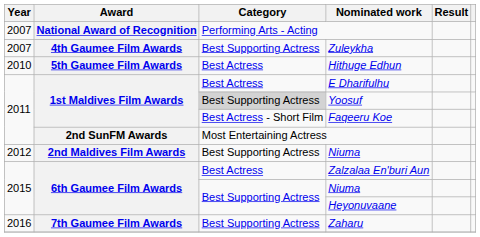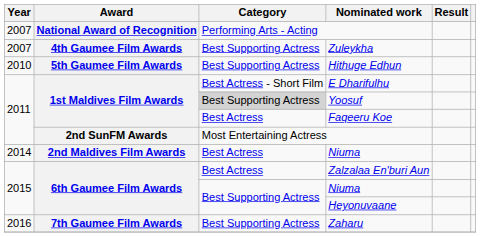Hithuge Edhun | Category: Best Actress -> Best Supporting Actress
E Dharifulhu | Category: Best Actress -> Best Actress - Short Film
Faqeeru Koe | Category: Best Actress - Short Film -> Best Actress
2nd Maldives Film Awards / Niuma | Year: 2012 -> 2014
2nd Maldives Film Awards / Niuma | Category: Best Supporting Actress -> Best Actress
